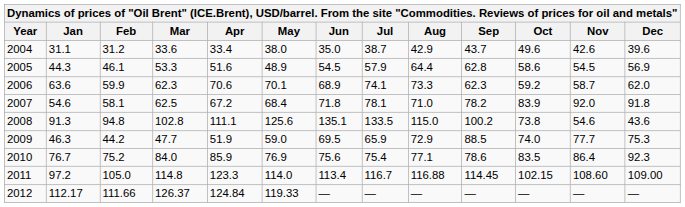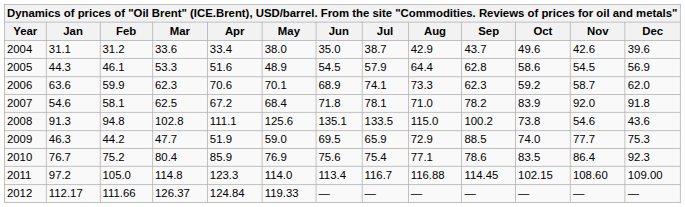2010 | Mar: 84.0 -> 80.4
